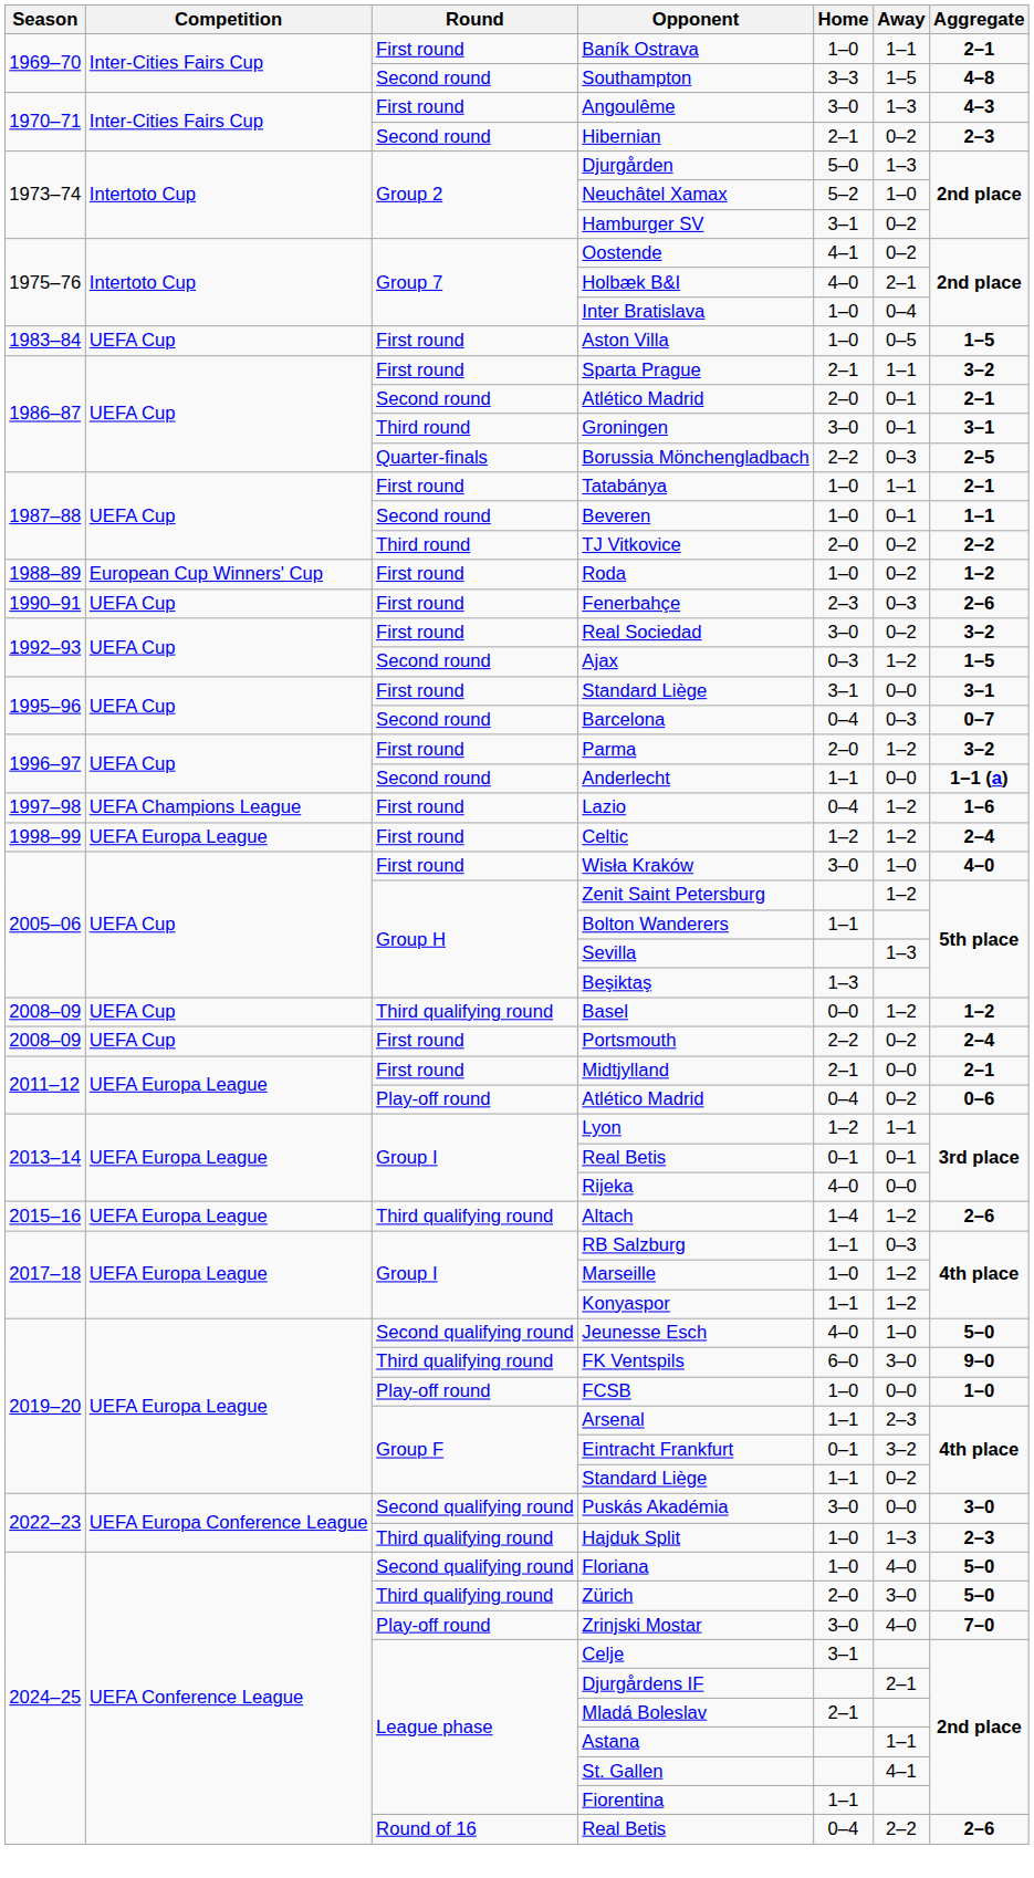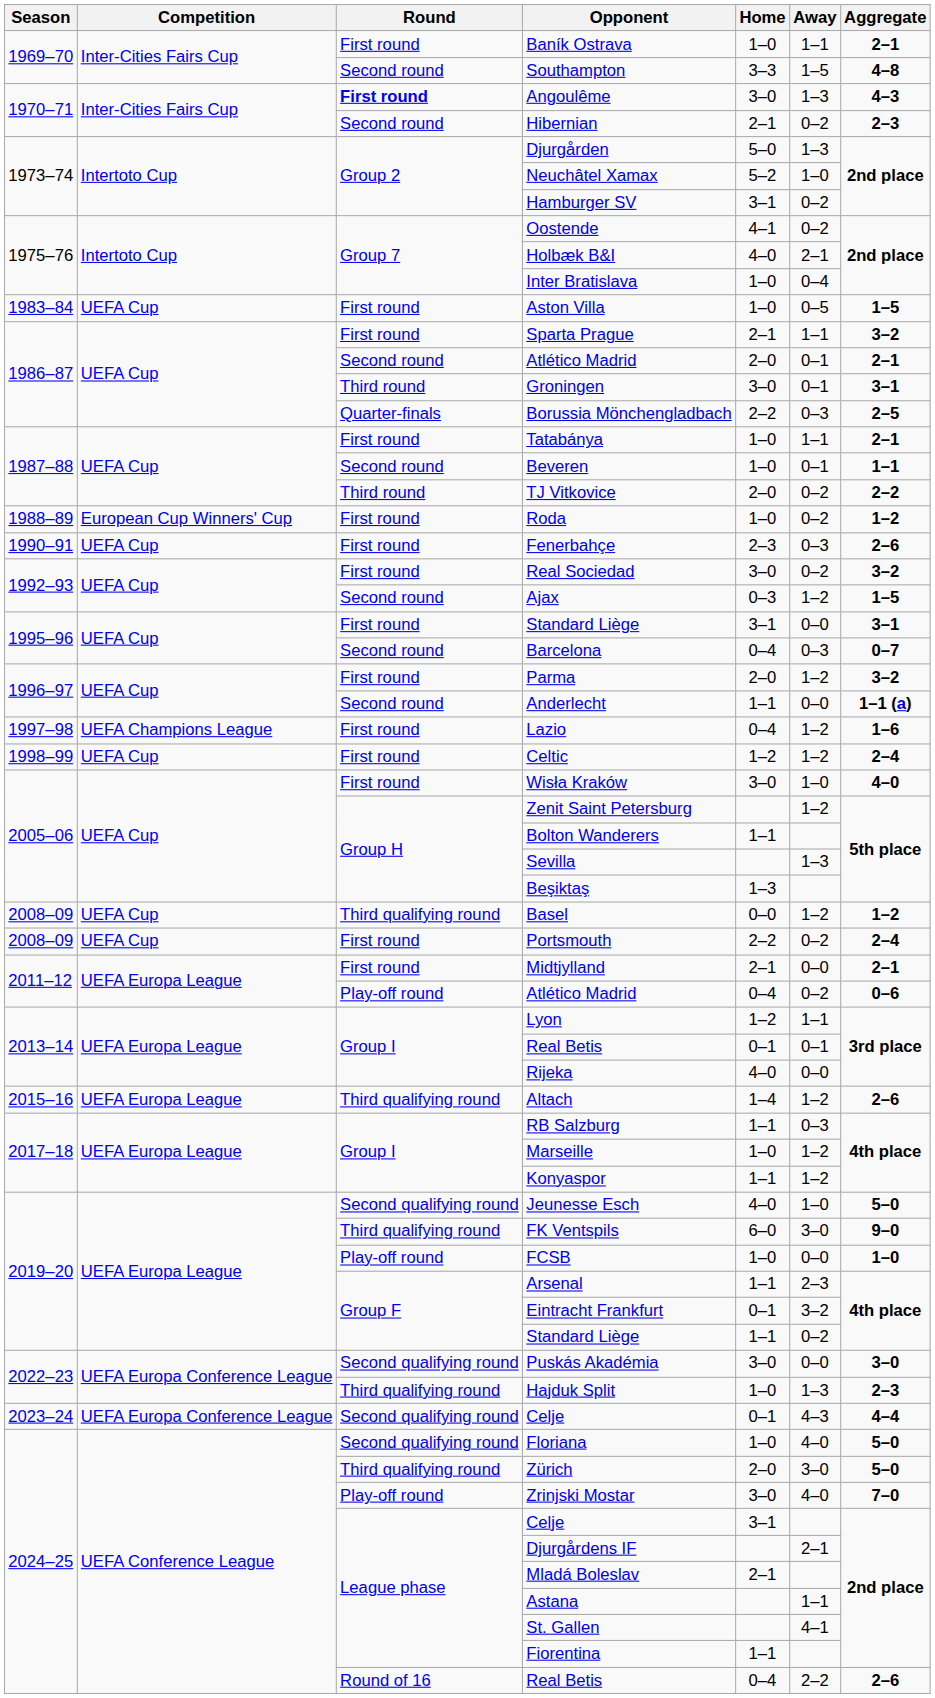Angoulême | Round: normal -> bold
Celtic | Competition: UEFA Europa League -> UEFA Cup
+ row: 2023–24 | UEFA Europa Conference League | Second qualifying round | Celje | 0–1 | 4–3 | 4–4
